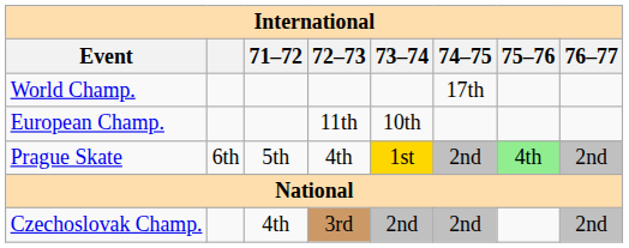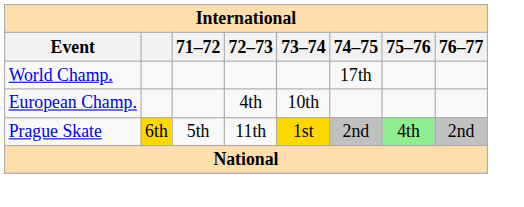European Champ. | 72–73: 11th -> 4th
Prague Skate | column 2: no background -> gold background
Prague Skate | 72–73: 4th -> 11th
- row: Czechoslovak Champ. | 4th | 3rd | 2nd | 2nd | 2nd
